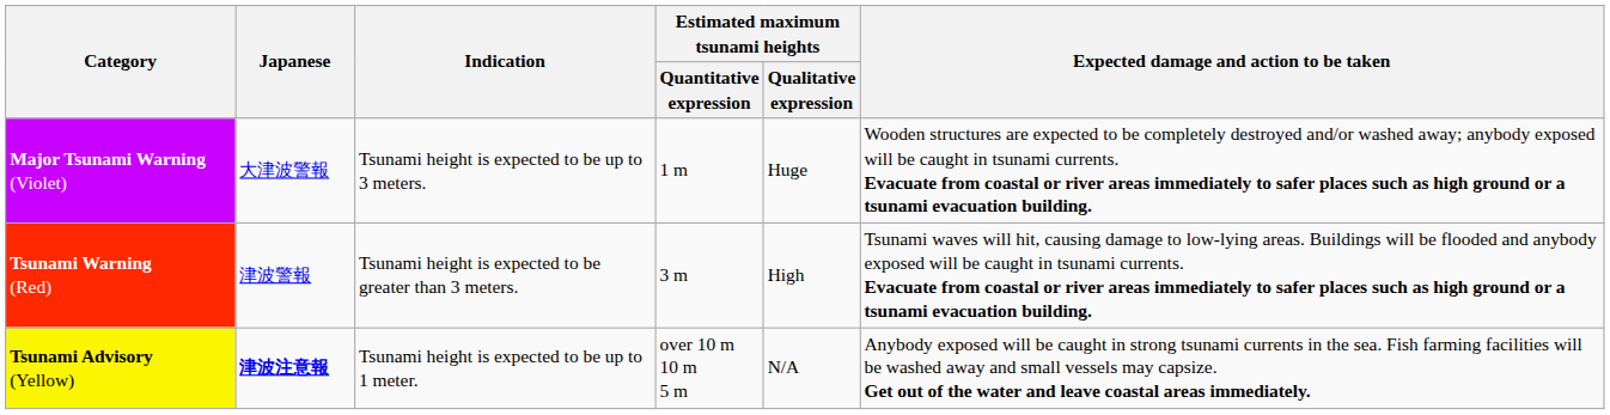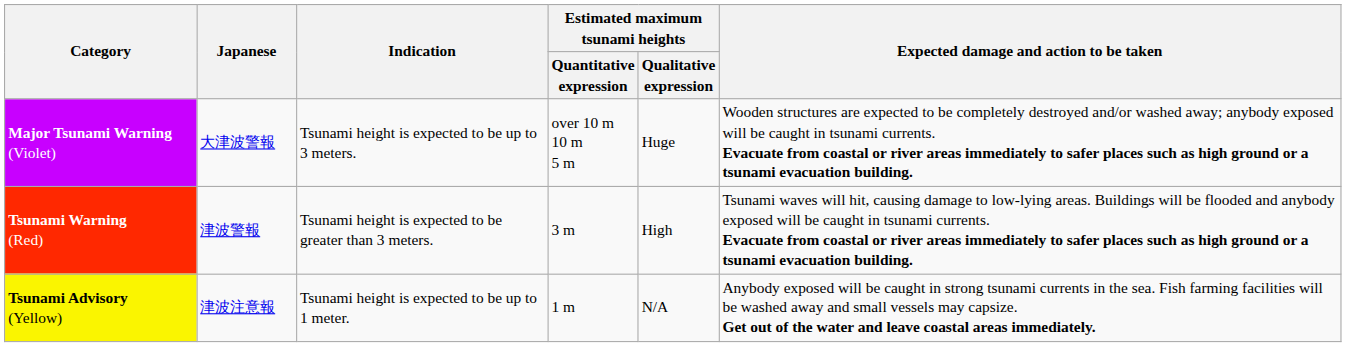Major Tsunami Warning (Violet) | Estimated maximum tsunami heights / Quantitative expression: 1 m -> over 10 m 10 m 5 m
Tsunami Advisory (Yellow) | Japanese: bold -> normal
Tsunami Advisory (Yellow) | Estimated maximum tsunami heights / Quantitative expression: over 10 m 10 m 5 m -> 1 m
